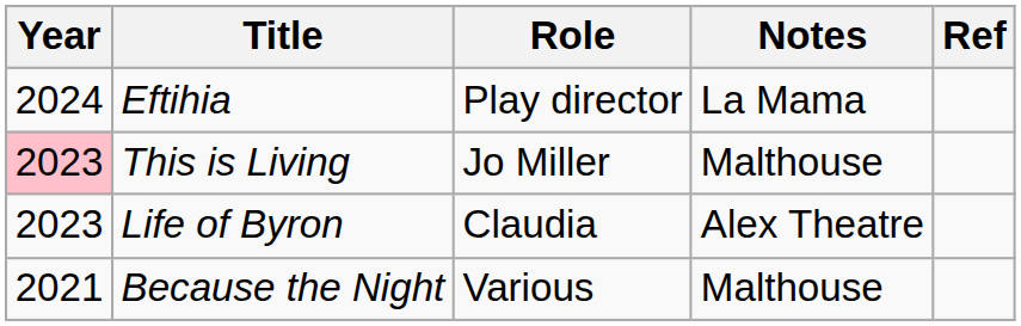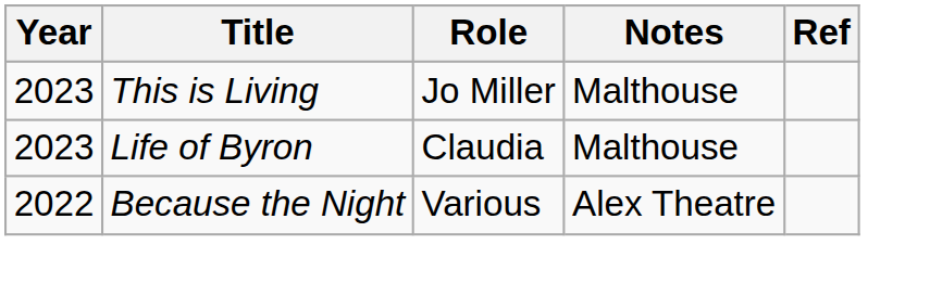- row: 2024 | Eftihia | Play director | La Mama
This is Living | Year: pink background -> no background
Life of Byron | Notes: Alex Theatre -> Malthouse
Because the Night | Year: 2021 -> 2022
Because the Night | Notes: Malthouse -> Alex Theatre
